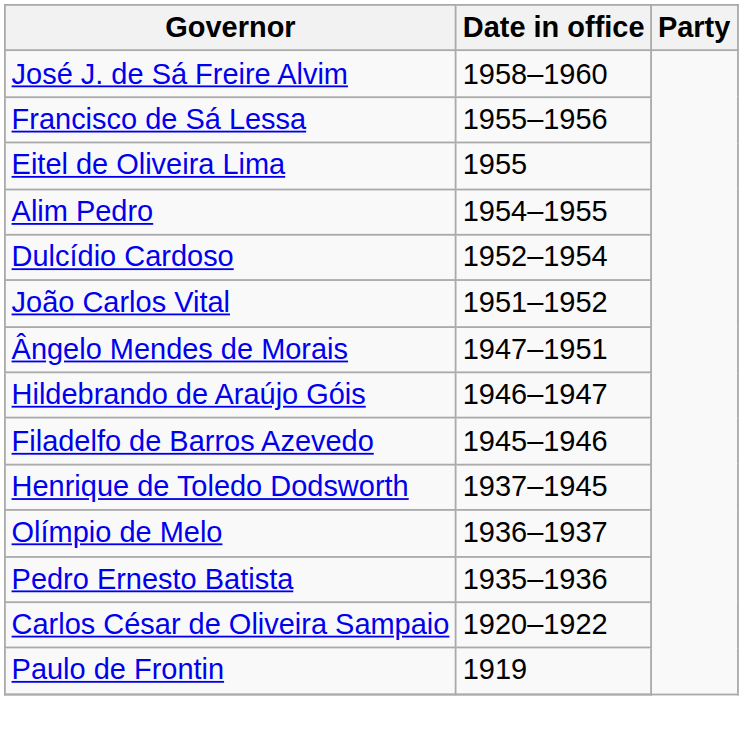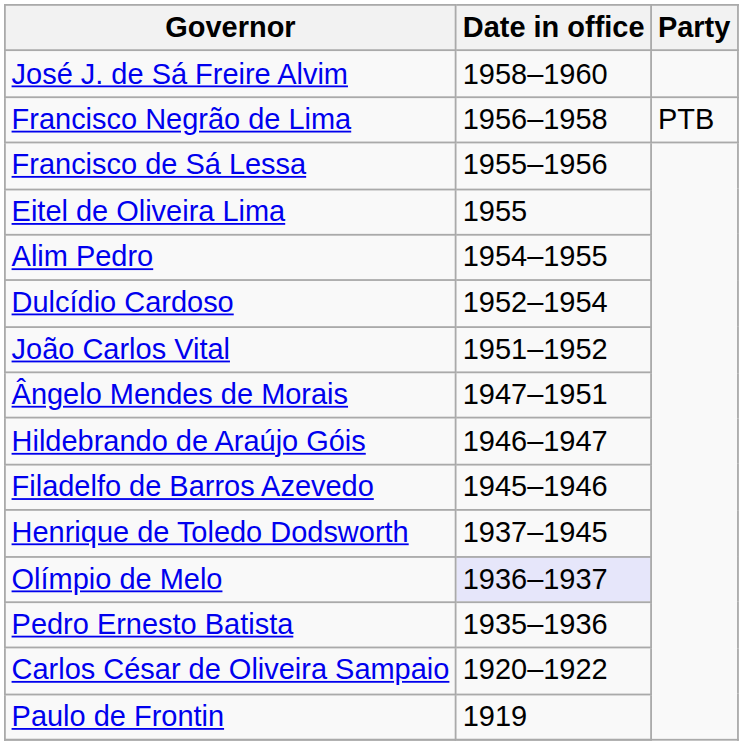+ row: Francisco Negrão de Lima | 1956–1958 | PTB
Olímpio de Melo | Date in office: no background -> lavender background
